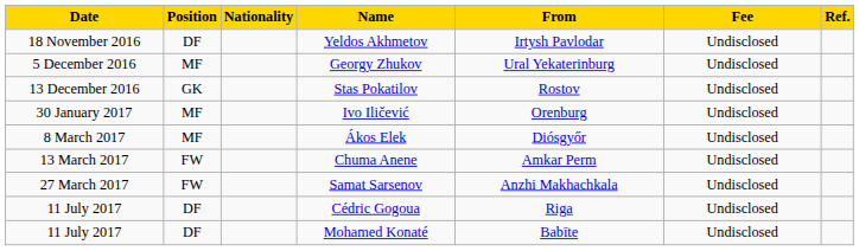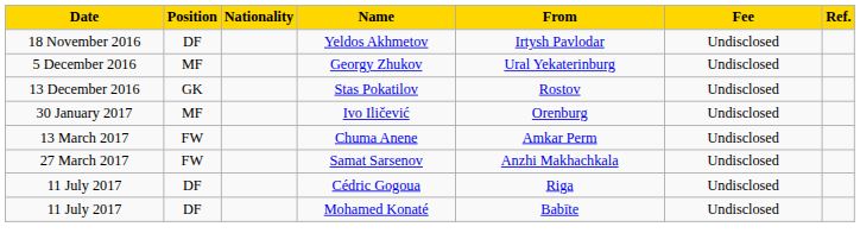- row: 8 March 2017 | MF | Ákos Elek | Diósgyőr | Undisclosed
